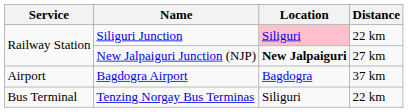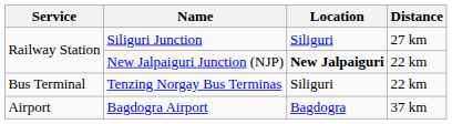Siliguri Junction | Location: pink background -> no background
Siliguri Junction | Distance: 22 km -> 27 km
New Jalpaiguri Junction (NJP) | Distance: 27 km -> 22 km
rows swapped: Bagdogra Airport <-> Tenzing Norgay Bus Terminas
